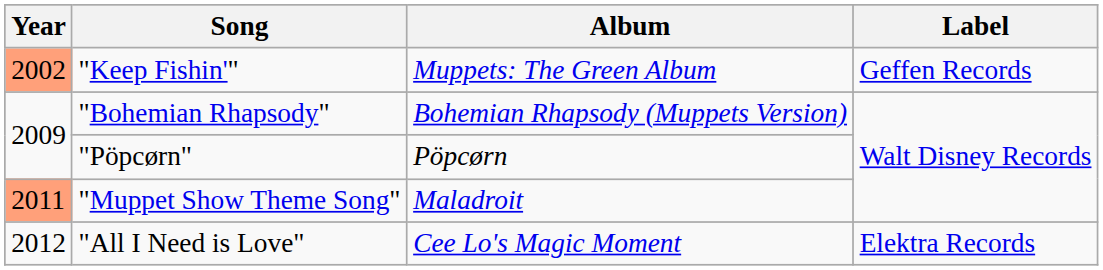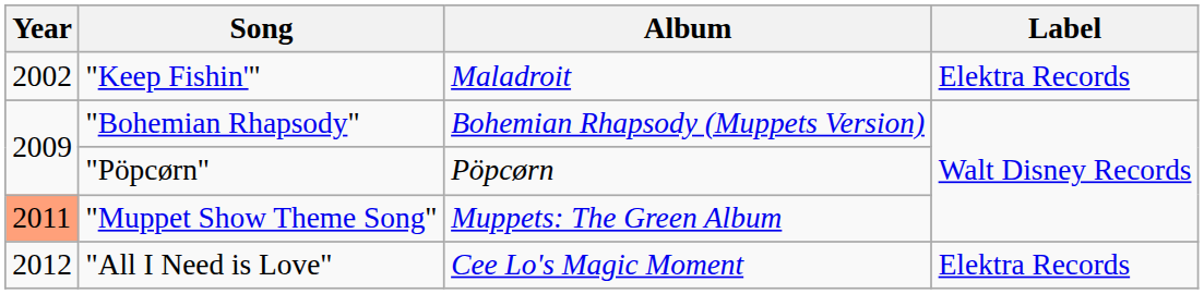"Keep Fishin'" | Year: lightsalmon background -> no background
"Keep Fishin'" | Album: Muppets: The Green Album -> Maladroit
"Keep Fishin'" | Label: Geffen Records -> Elektra Records
"Muppet Show Theme Song" | Album: Maladroit -> Muppets: The Green Album
